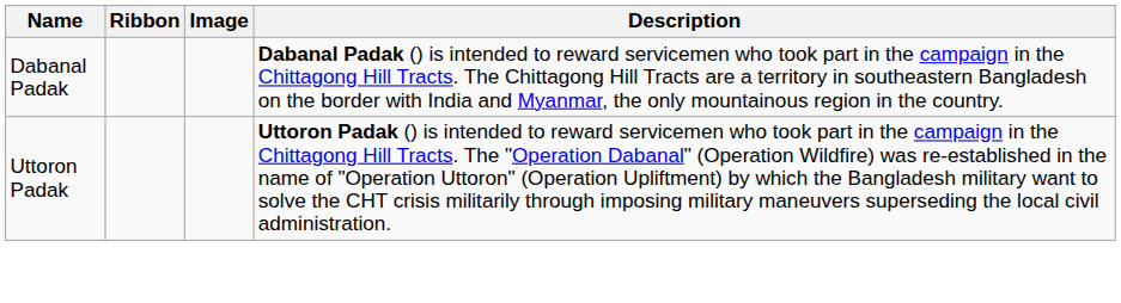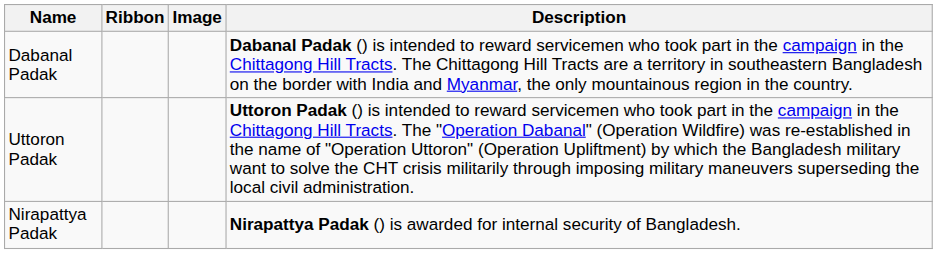+ row: Nirapattya Padak | Nirapattya Padak () is awarded for internal security of Bangladesh.
